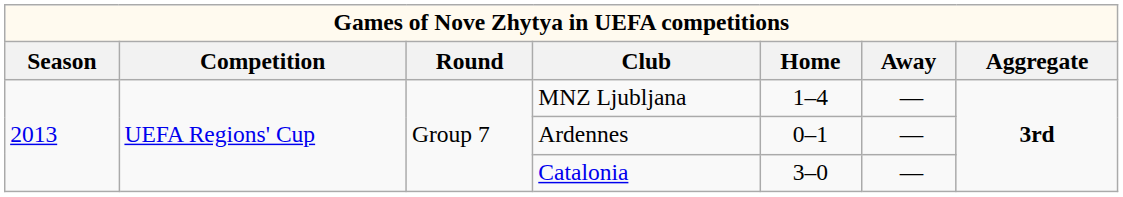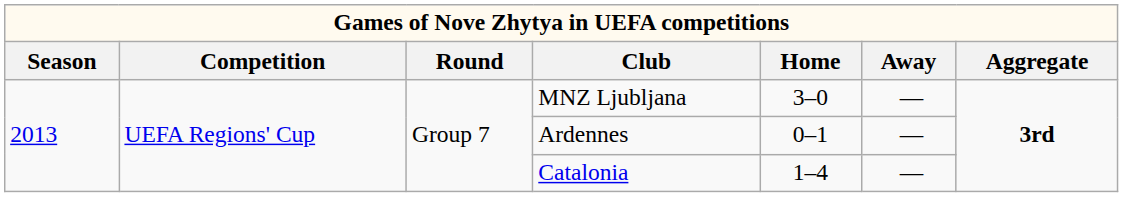MNZ Ljubljana | Home: 1–4 -> 3–0
Catalonia | Home: 3–0 -> 1–4
